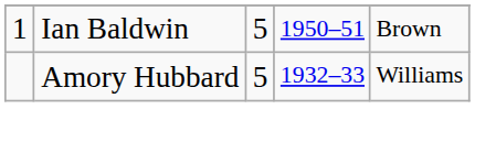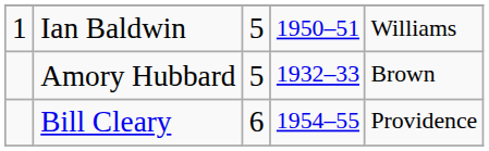Ian Baldwin | column 5: Brown -> Williams
Amory Hubbard | column 5: Williams -> Brown
+ row: Bill Cleary | 6 | 1954–55 | Providence
